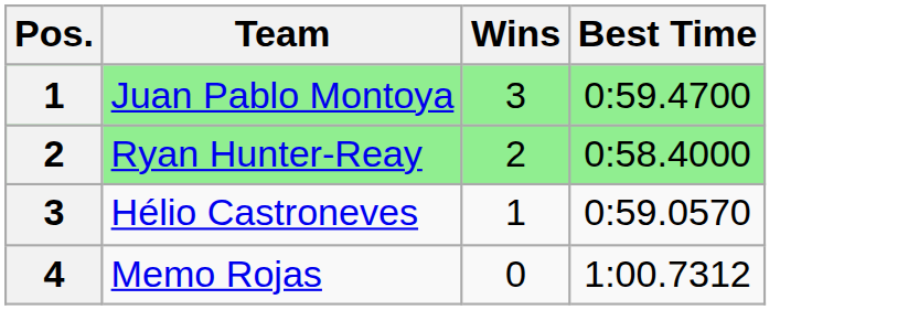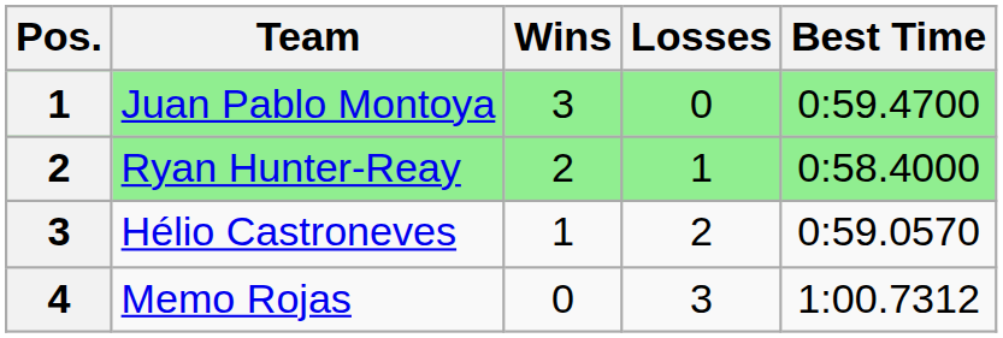+ column: Losses | 0 | 1 | 2 | 3
